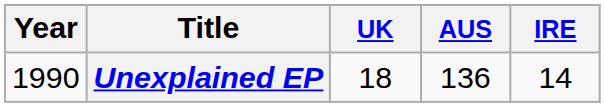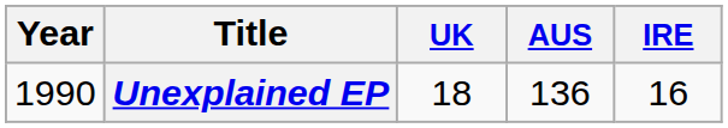Unexplained EP | IRE: 14 -> 16
